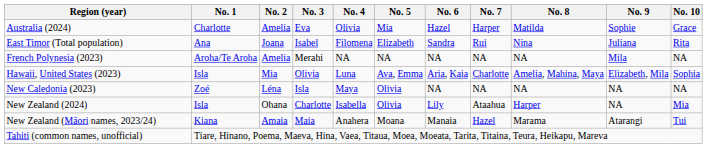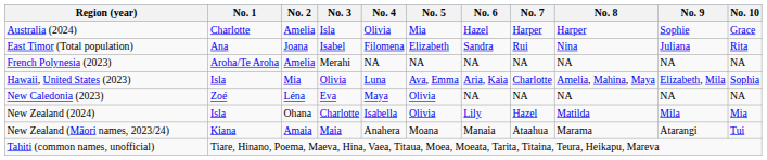Australia (2024) | No. 3: Eva -> Isla
Australia (2024) | No. 8: Matilda -> Harper
French Polynesia (2023) | No. 9: Mila -> NA
New Caledonia (2023) | No. 3: Isla -> Eva
New Zealand (2024) | No. 7: Ataahua -> Hazel
New Zealand (2024) | No. 8: Harper -> Matilda
New Zealand (2024) | No. 9: NA -> Mila
New Zealand (Māori names, 2023/24) | No. 7: Hazel -> Ataahua
